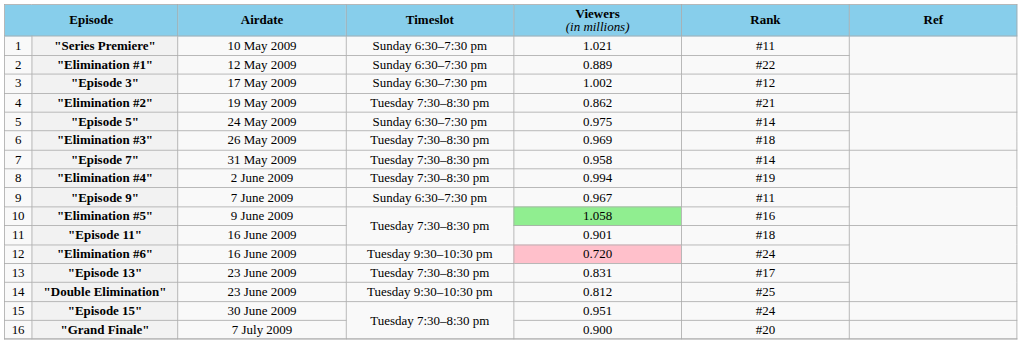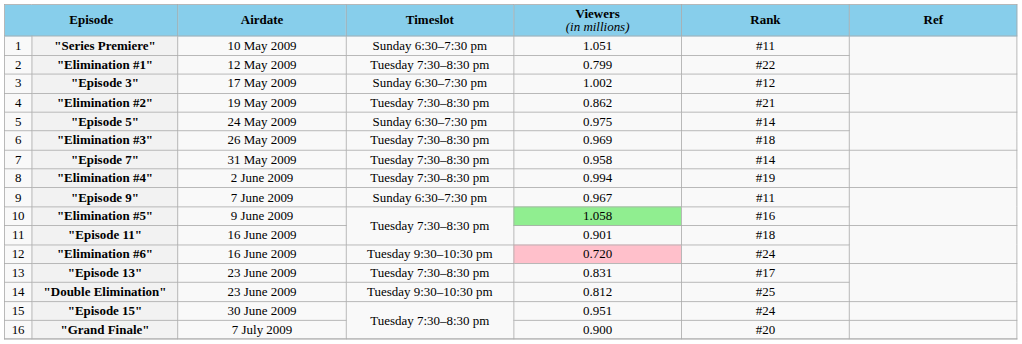"Series Premiere" | column 5: 1.021 -> 1.051
"Elimination #1" | column 4: Sunday 6:30–7:30 pm -> Tuesday 7:30–8:30 pm
"Elimination #1" | column 5: 0.889 -> 0.799
